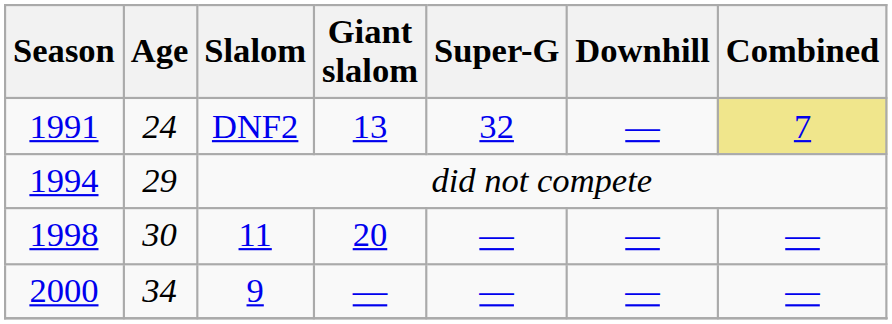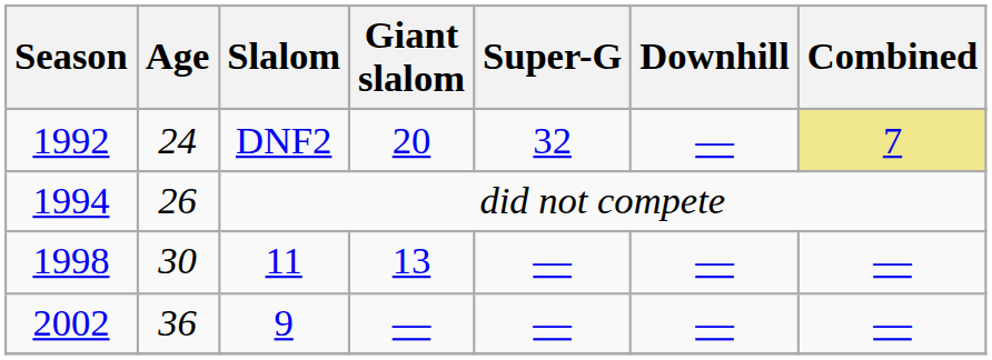DNF2 | Season: 1991 -> 1992
DNF2 | Giant slalom: 13 -> 20
did not compete | Age: 29 -> 26
11 | Giant slalom: 20 -> 13
9 | Season: 2000 -> 2002
9 | Age: 34 -> 36
